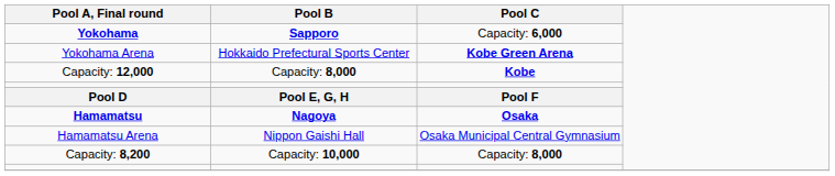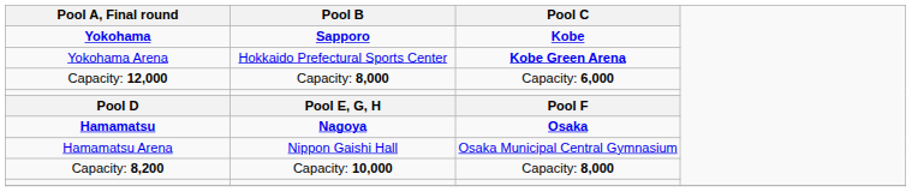Yokohama | Pool C: Capacity: 6,000 -> Kobe
Capacity: 12,000 | Pool C: Kobe -> Capacity: 6,000
